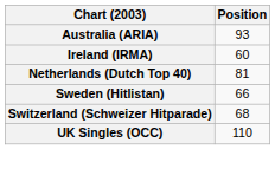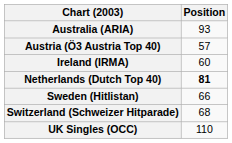+ row: Austria (Ö3 Austria Top 40) | 57
Netherlands (Dutch Top 40) | Position: normal -> bold
